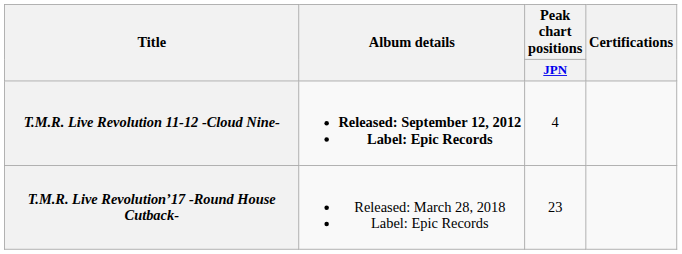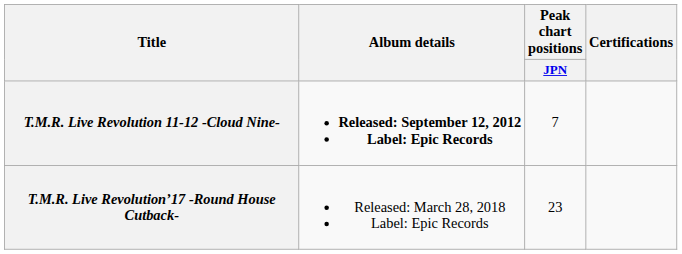T.M.R. Live Revolution 11-12 -Cloud Nine- | Peak chart positions / JPN: 4 -> 7
